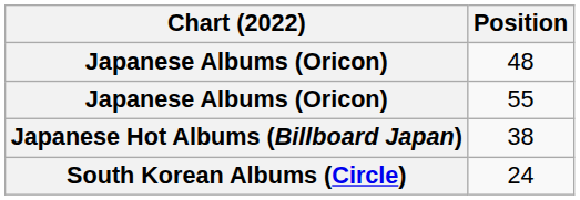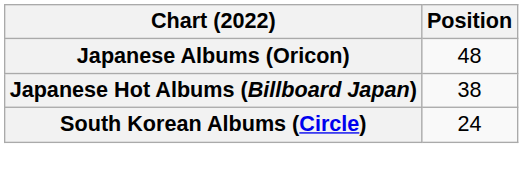- row: Japanese Albums (Oricon) | 55
